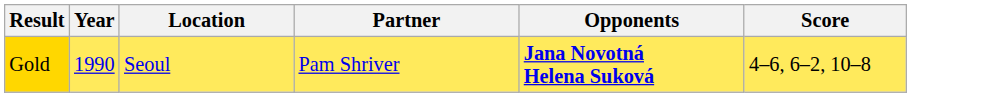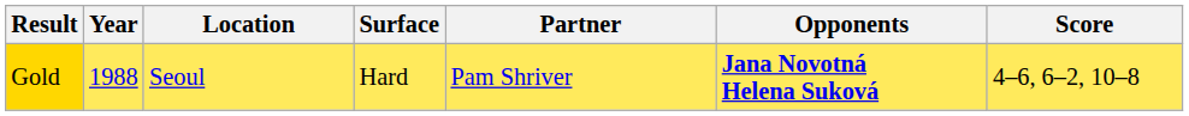+ column: Surface | Hard
Gold | Year: 1990 -> 1988
